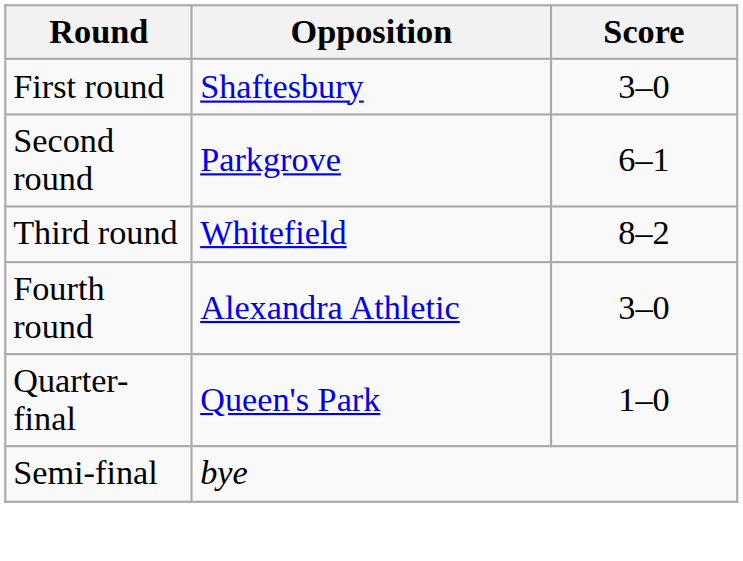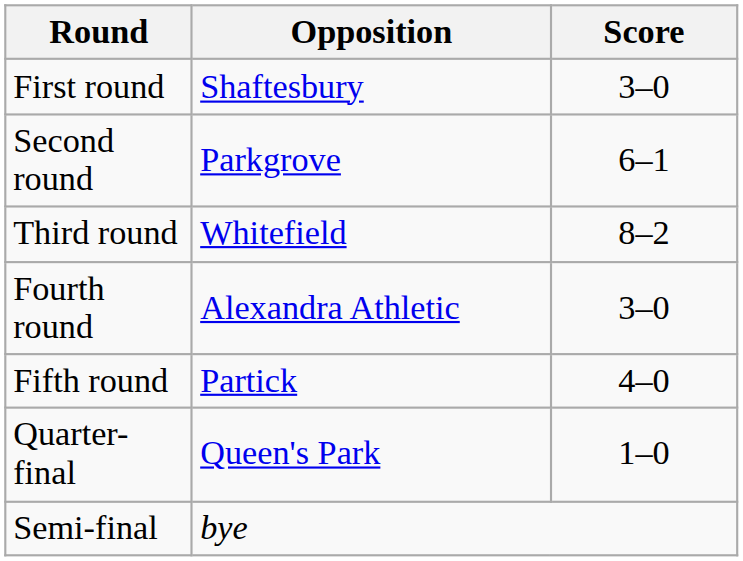+ row: Fifth round | Partick | 4–0
